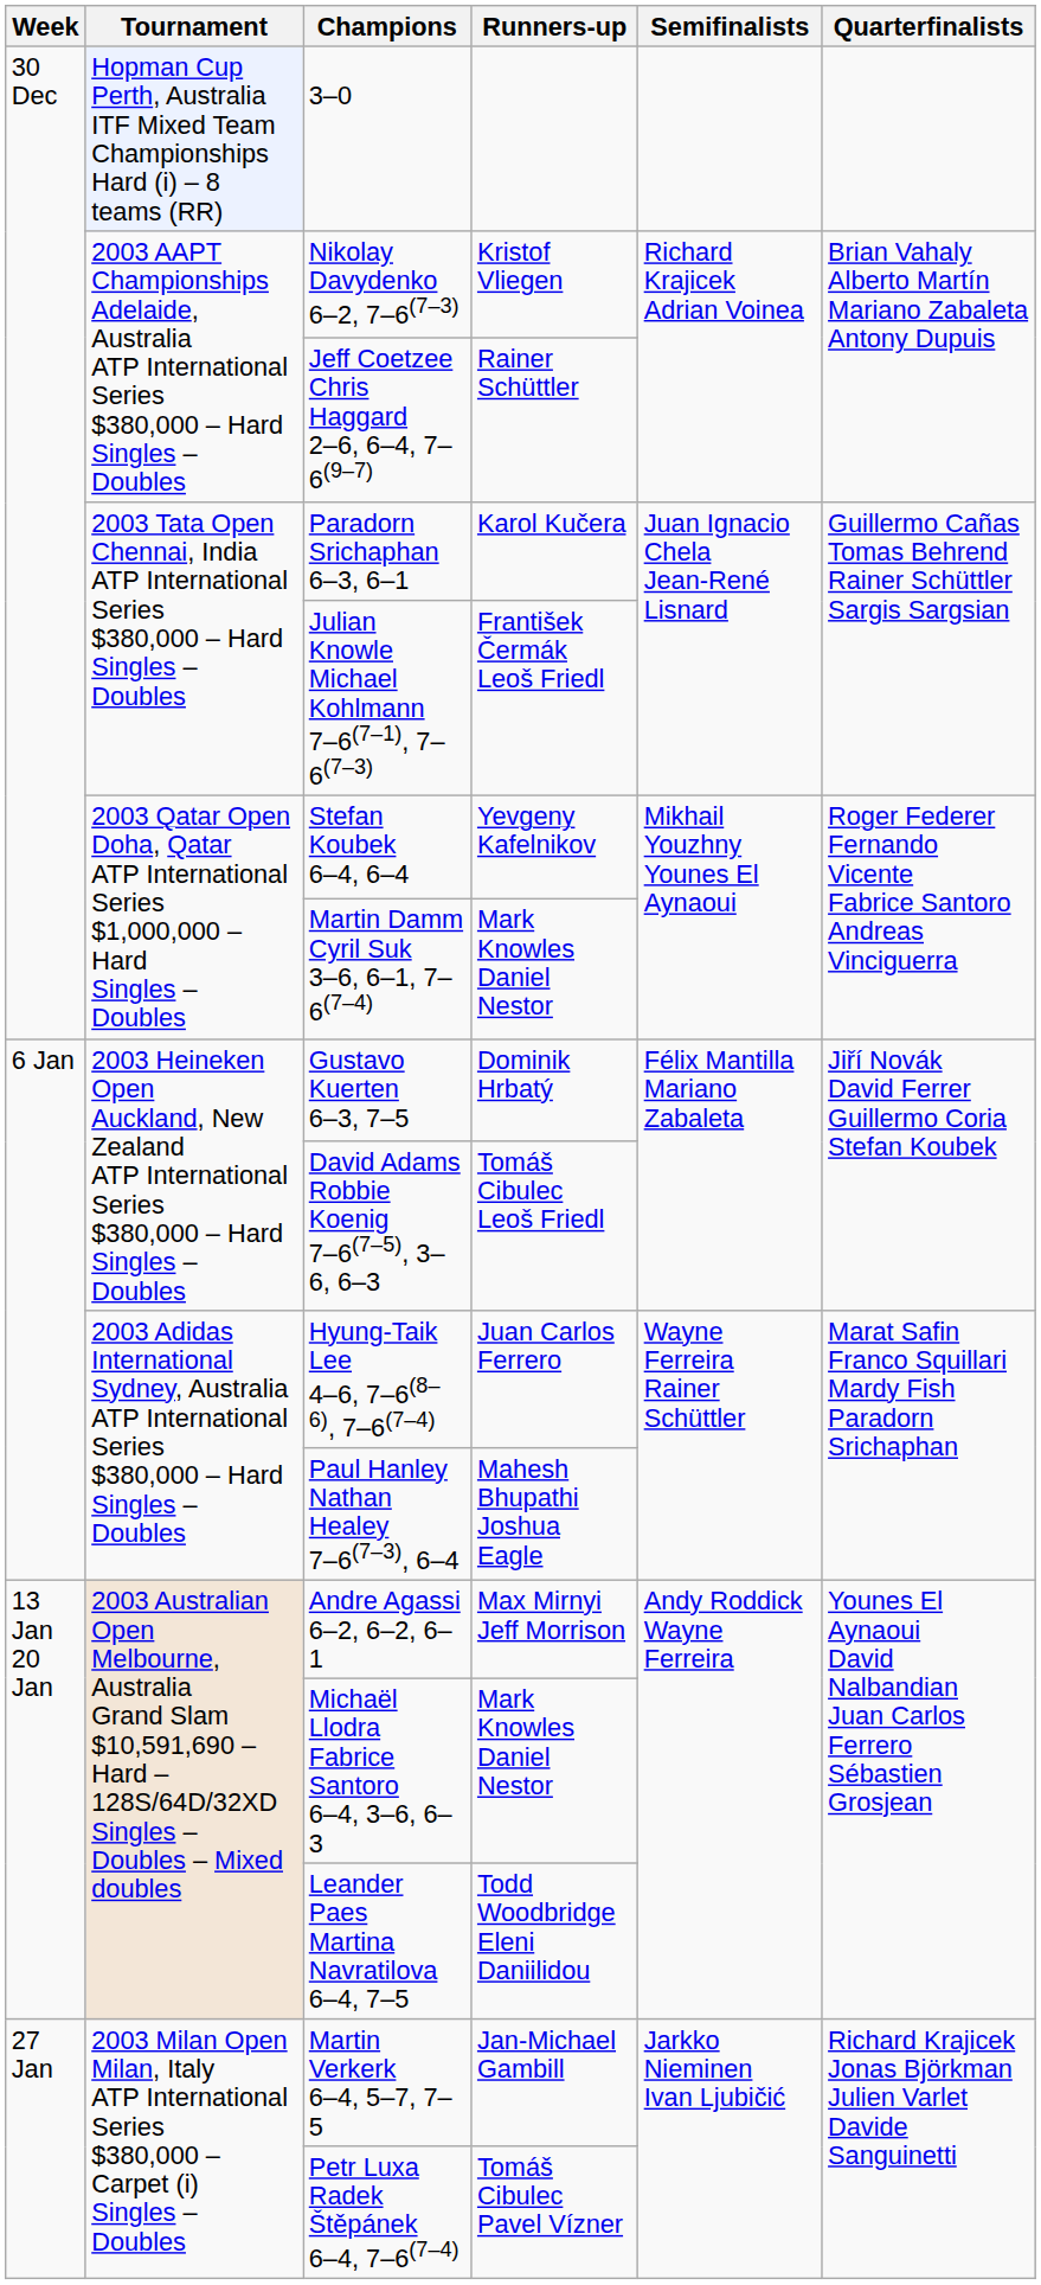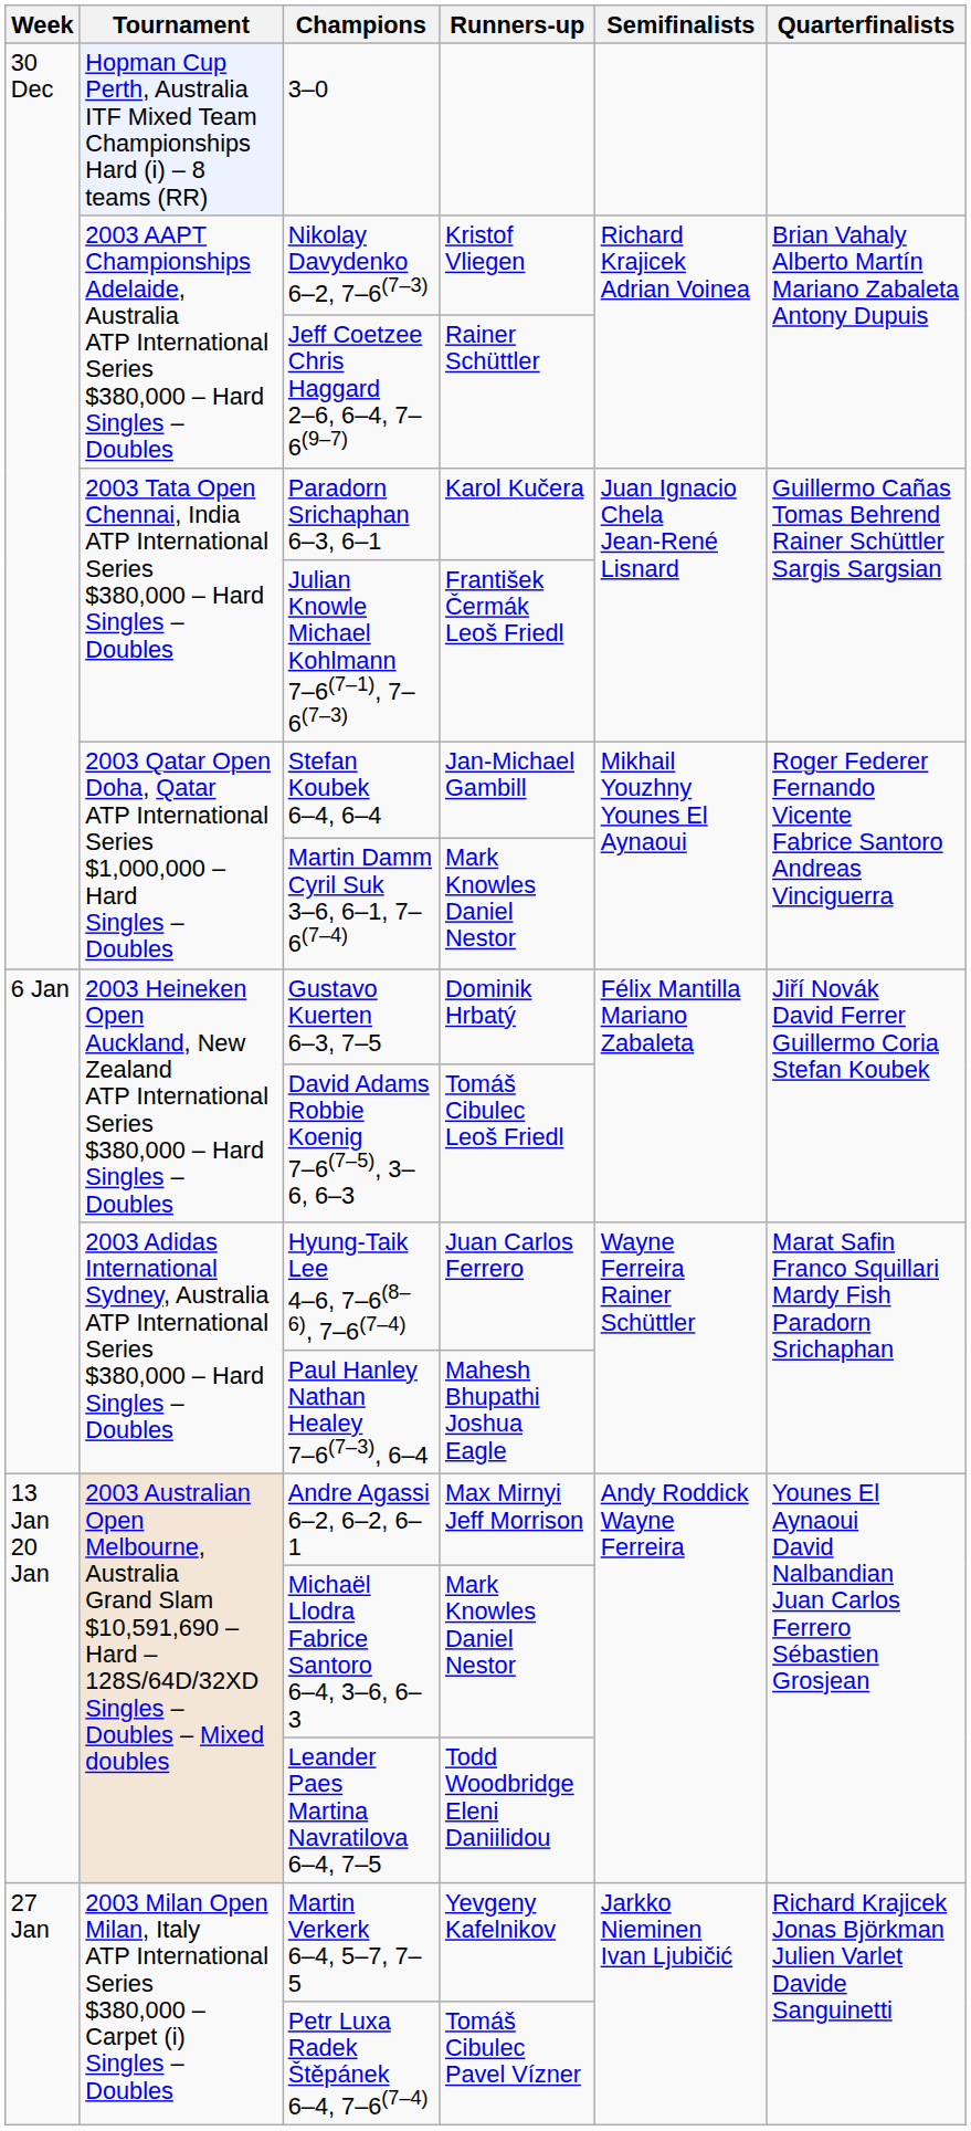Stefan Koubek 6–4, 6–4 | Runners-up: Yevgeny Kafelnikov -> Jan-Michael Gambill
Martin Verkerk 6–4, 5–7, 7–5 | Runners-up: Jan-Michael Gambill -> Yevgeny Kafelnikov
